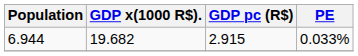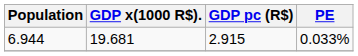6.944 | GDP x(1000 R$).: 19.682 -> 19.681
